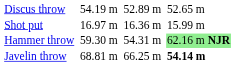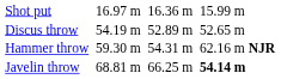rows swapped: Shot put <-> Discus throw
Hammer throw | column 7: lightgreen background -> no background
